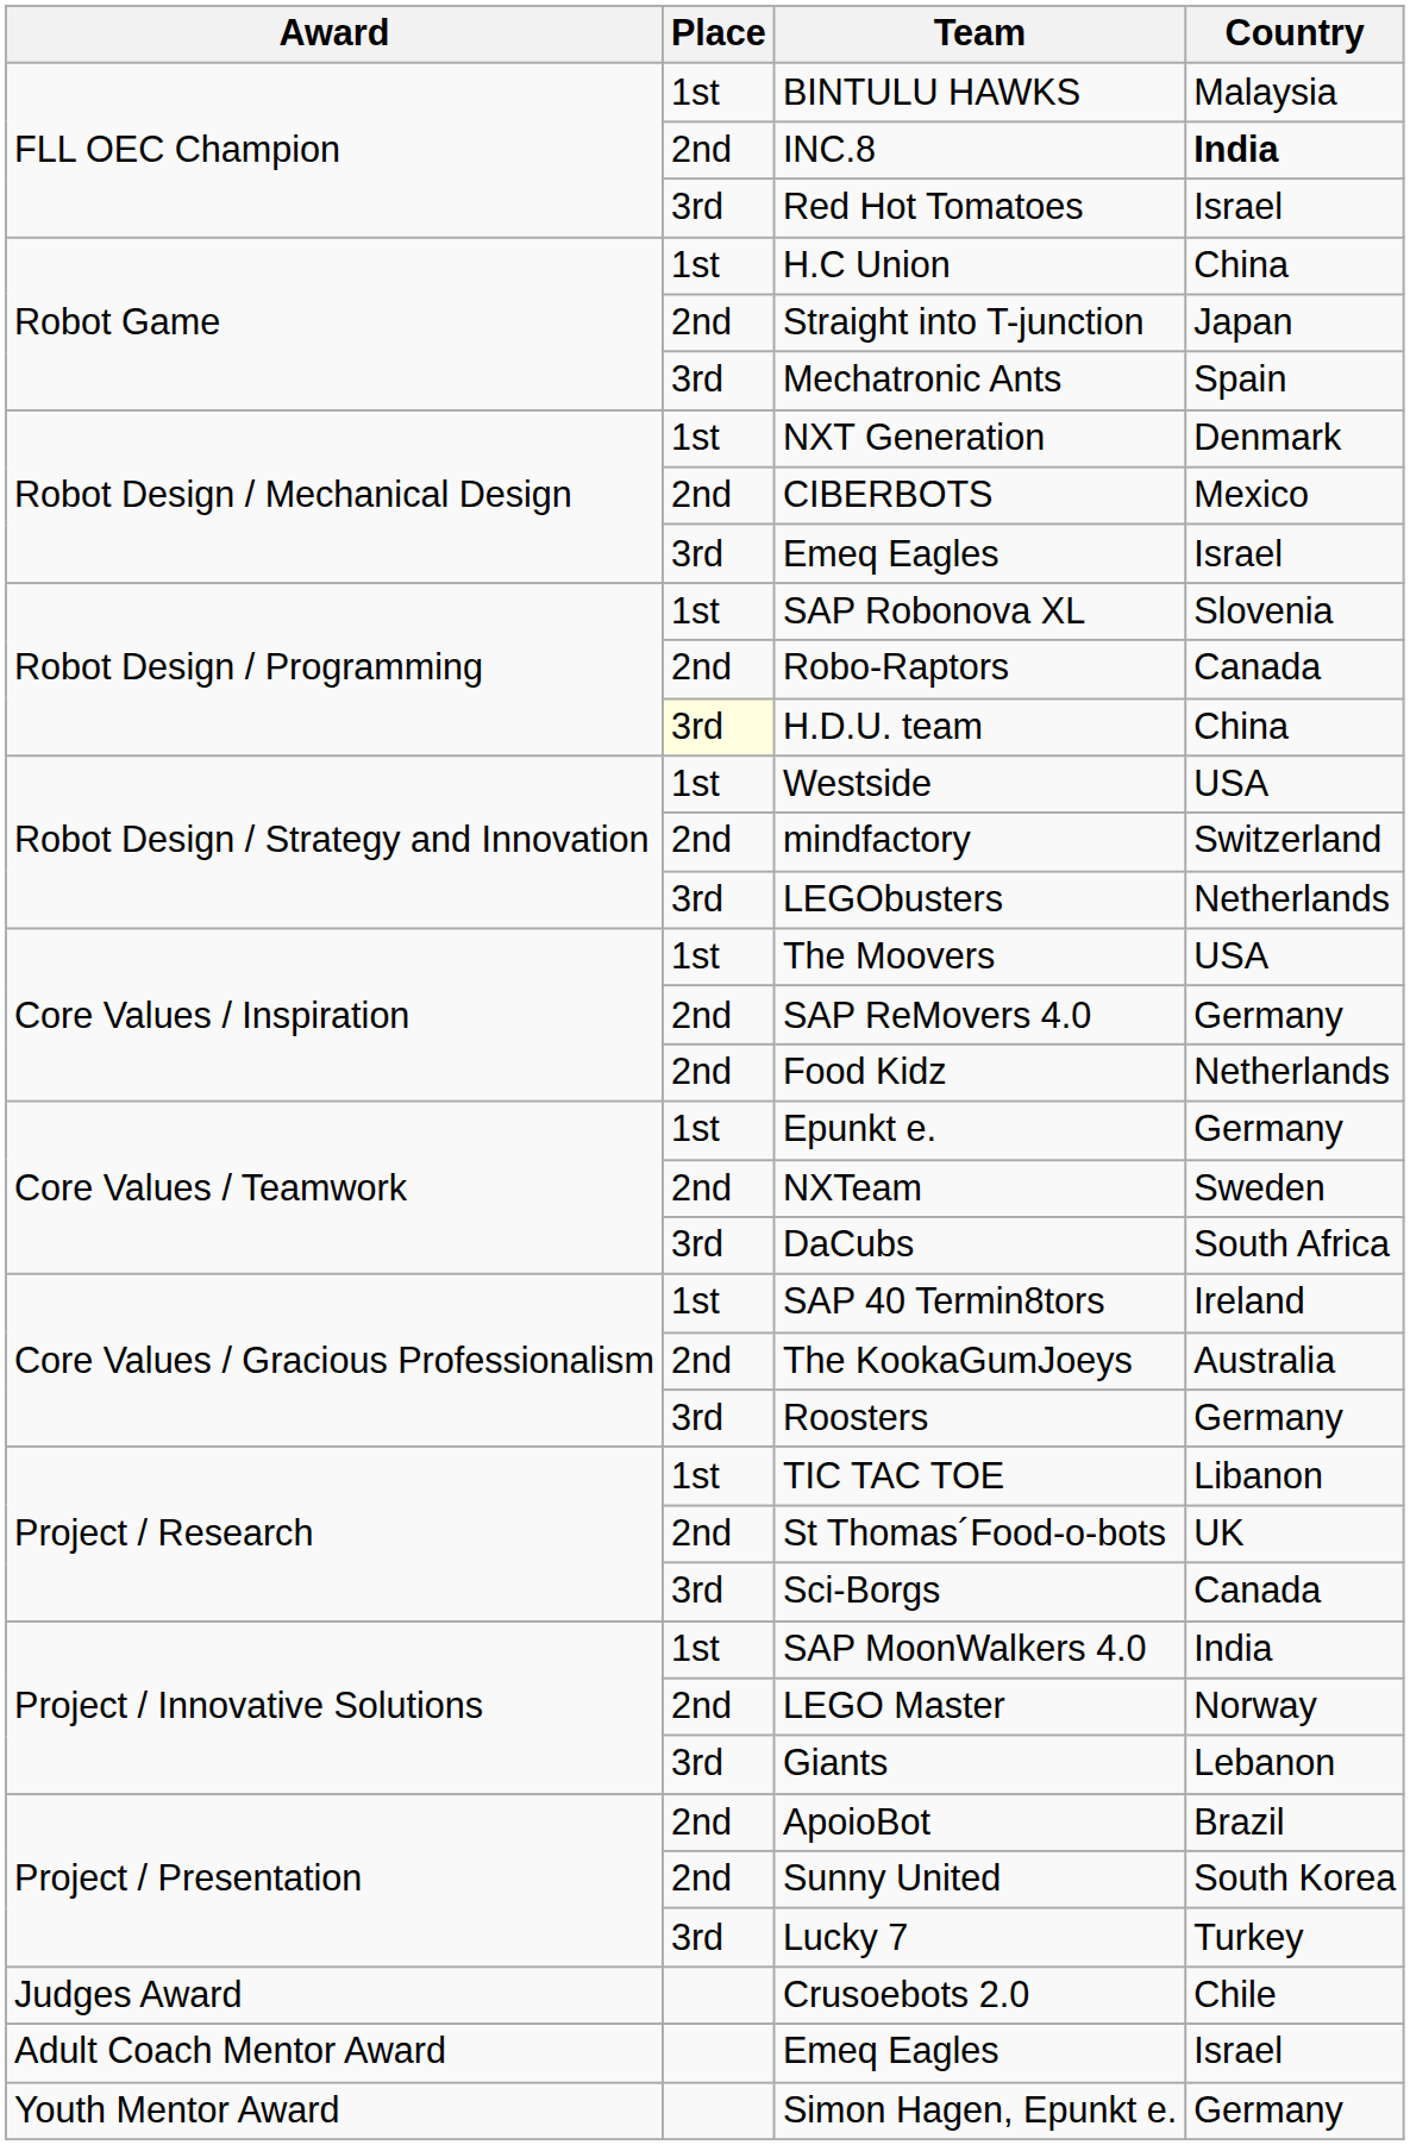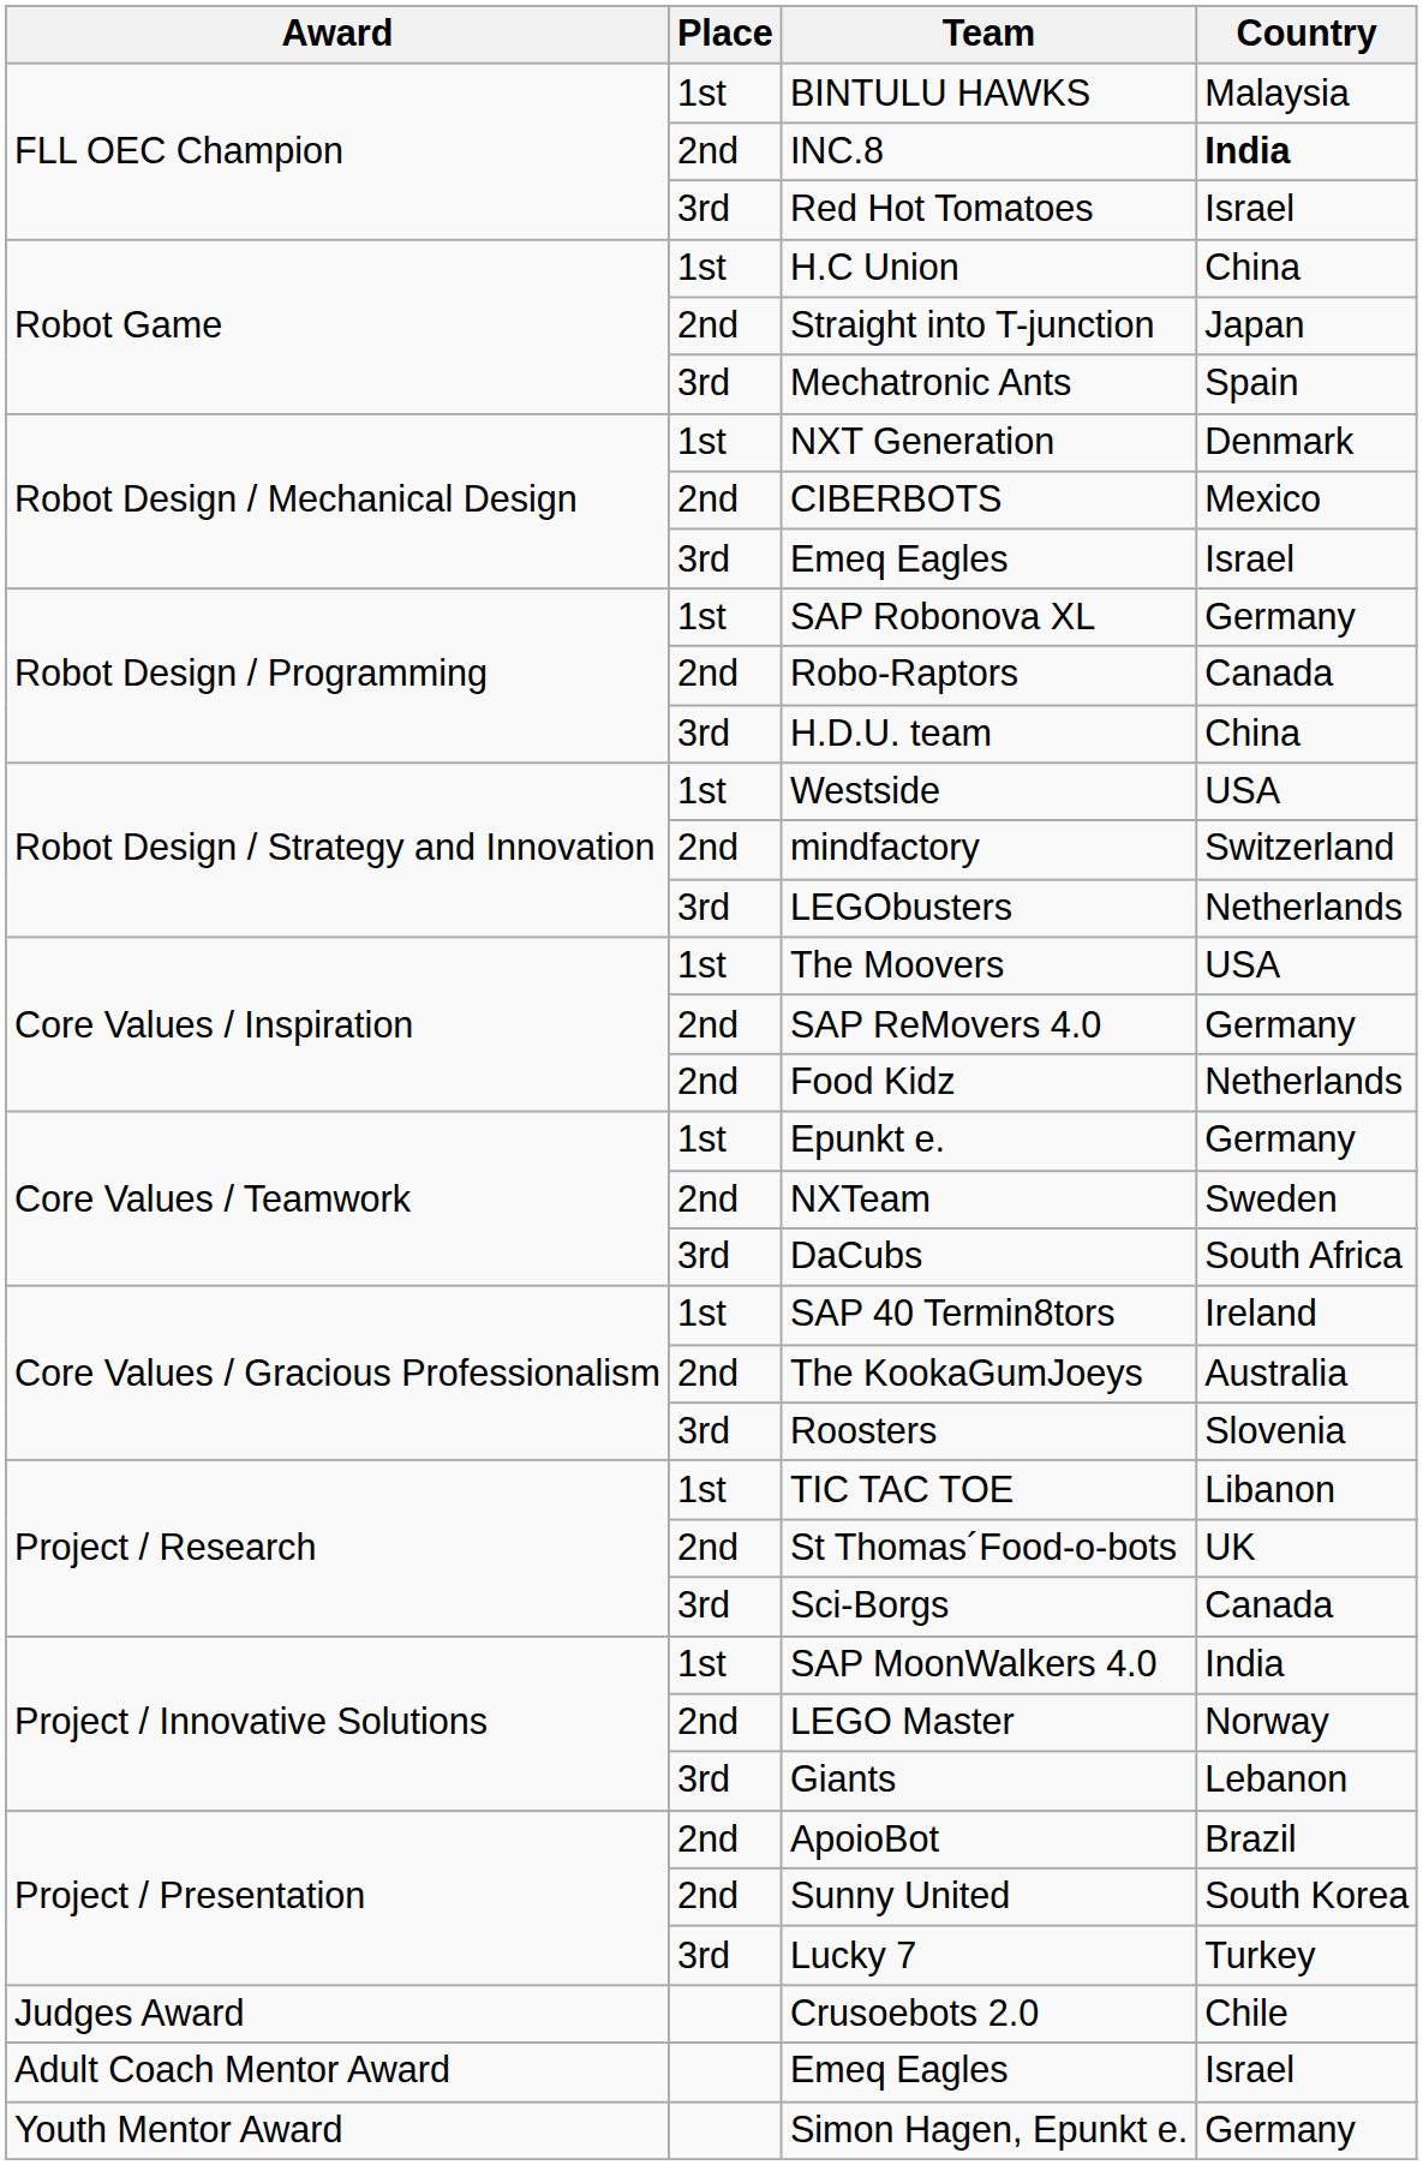SAP Robonova XL | Country: Slovenia -> Germany
H.D.U. team | Place: lightyellow background -> no background
Roosters | Country: Germany -> Slovenia
